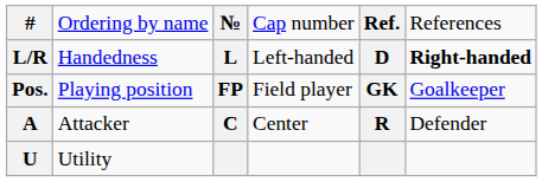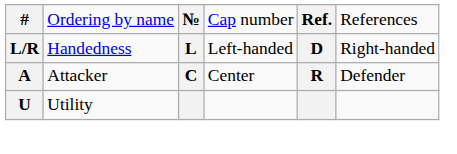L/R | column 6: bold -> normal
- row: Pos. | Playing position | FP | Field player | GK | Goalkeeper
